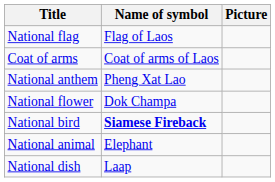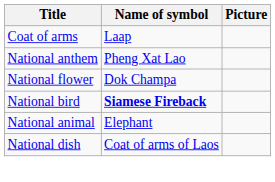- row: National flag | Flag of Laos
Coat of arms | Name of symbol: Coat of arms of Laos -> Laap
National dish | Name of symbol: Laap -> Coat of arms of Laos
